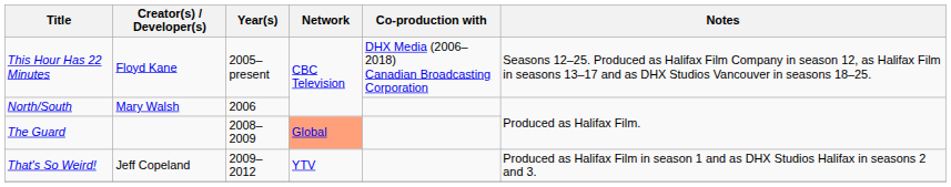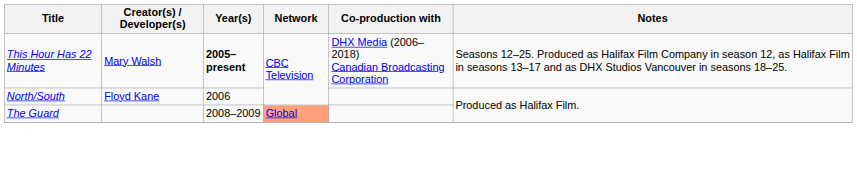This Hour Has 22 Minutes | Creator(s) / Developer(s): Floyd Kane -> Mary Walsh
This Hour Has 22 Minutes | Year(s): normal -> bold
North/South | Creator(s) / Developer(s): Mary Walsh -> Floyd Kane
- row: That's So Weird! | Jeff Copeland | 2009–2012 | YTV | Produced as Halifax Film in season 1 and as DHX Studios Halifax in seasons 2 and 3.
